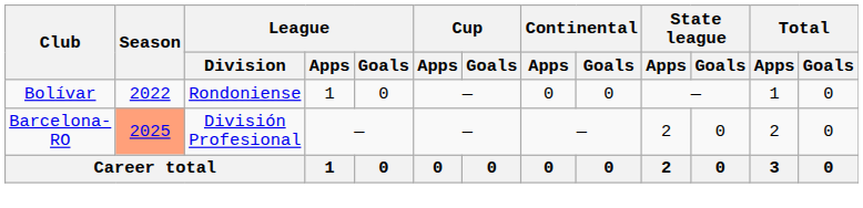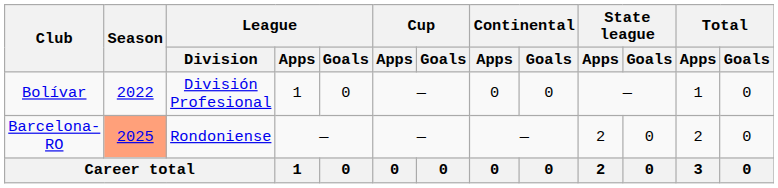Bolívar | League / Division: Rondoniense -> División Profesional
Barcelona-RO | League / Division: División Profesional -> Rondoniense
